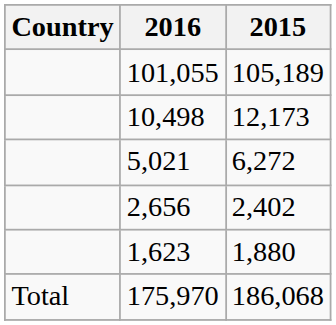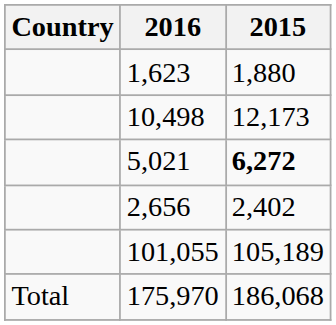rows swapped: 101,055 <-> 1,623
5,021 | 2015: normal -> bold
